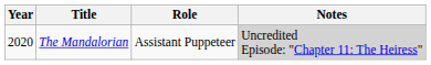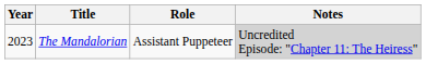The Mandalorian | Year: 2020 -> 2023
